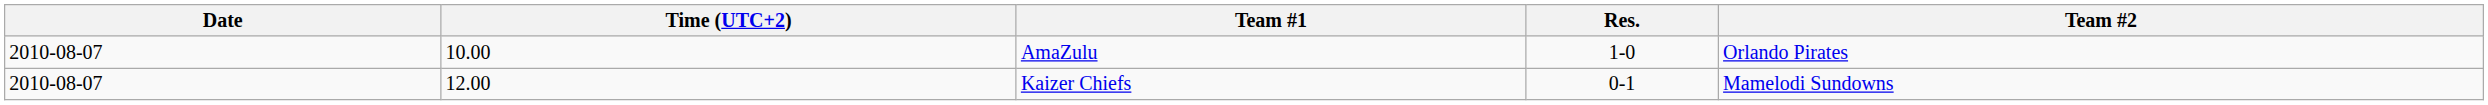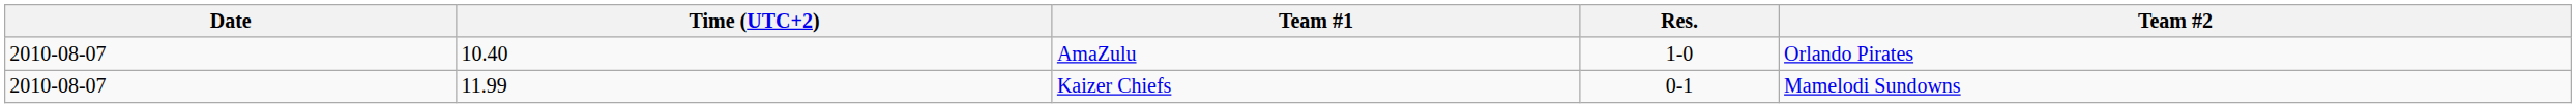AmaZulu | Time (UTC+2): 10.00 -> 10.40
Kaizer Chiefs | Time (UTC+2): 12.00 -> 11.99
